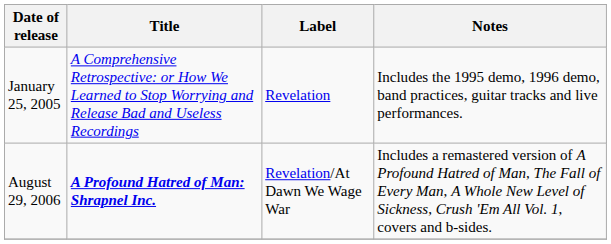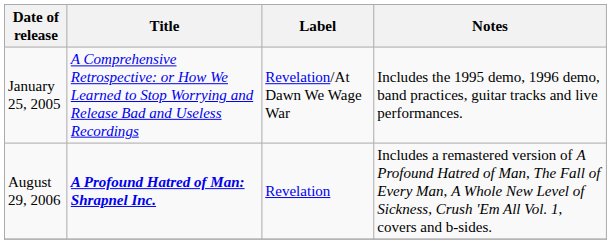January 25, 2005 | Label: Revelation -> Revelation/At Dawn We Wage War
August 29, 2006 | Label: Revelation/At Dawn We Wage War -> Revelation
